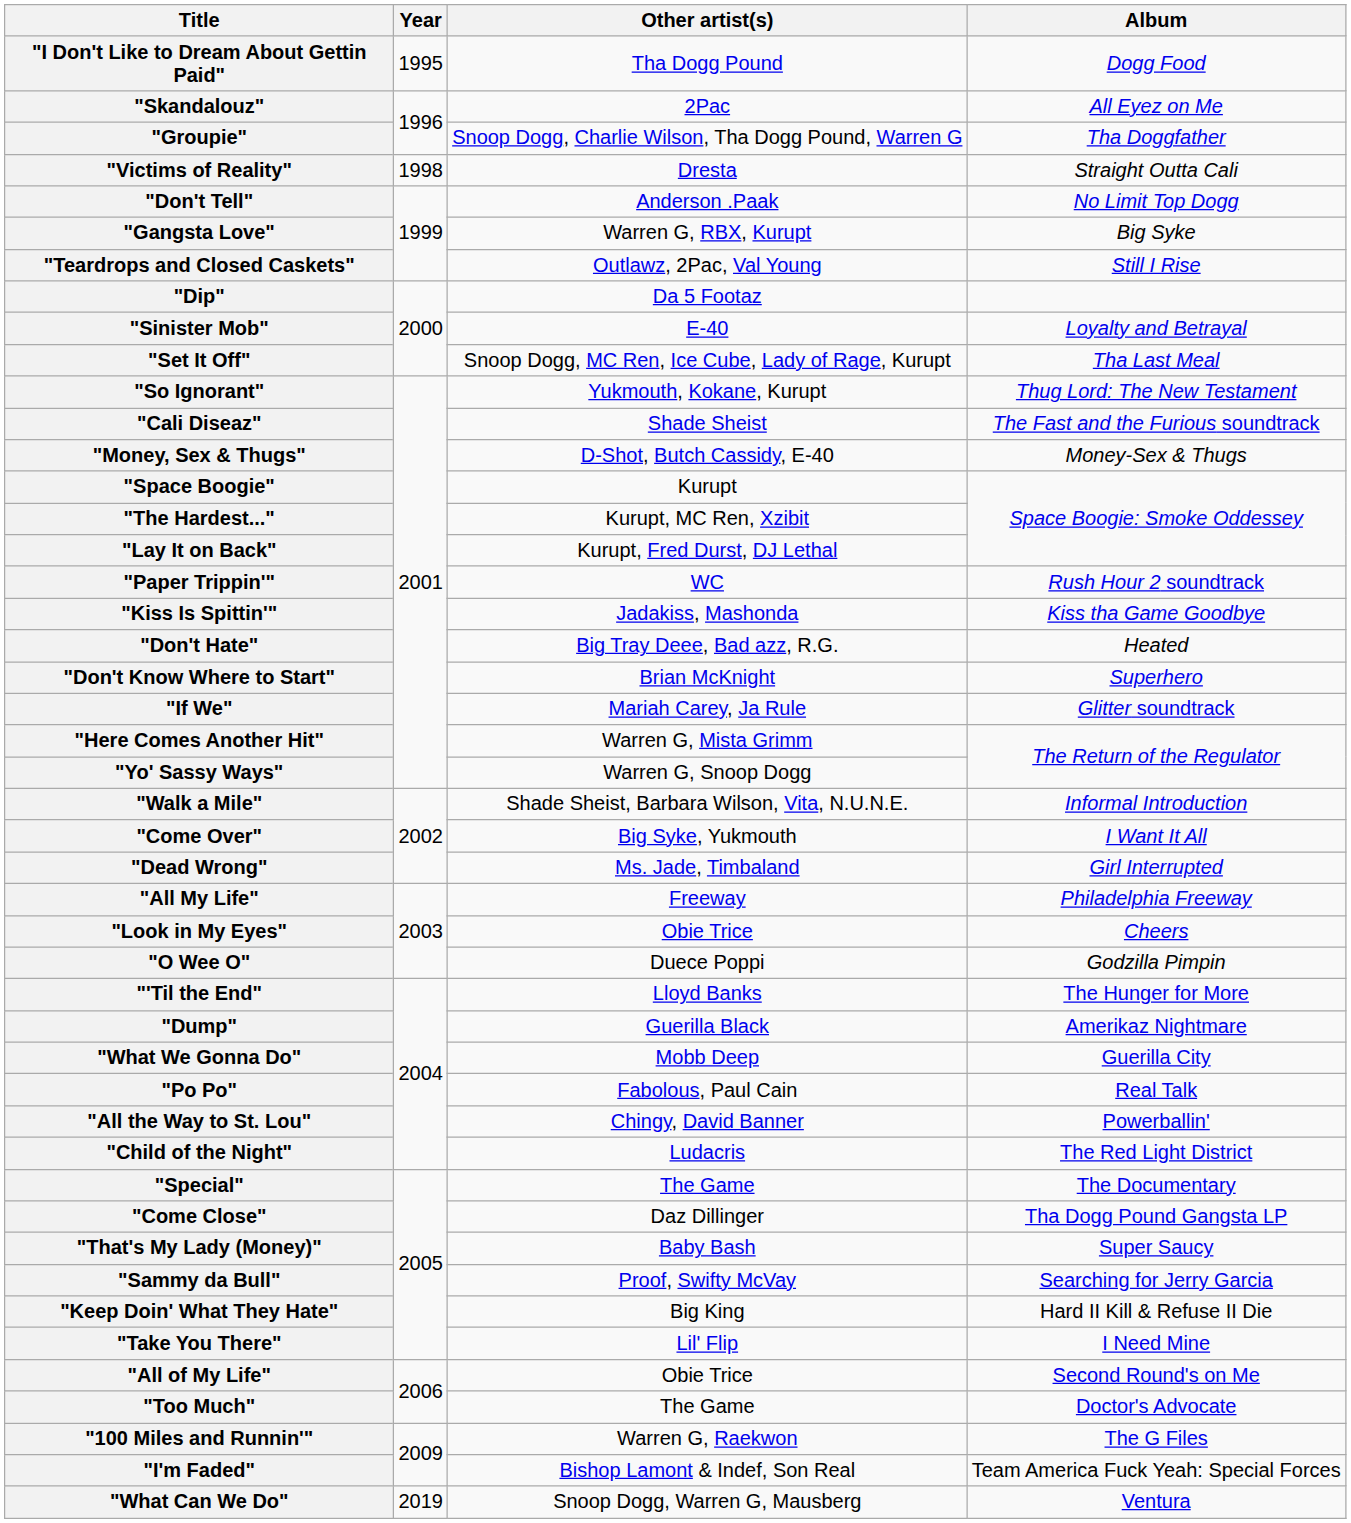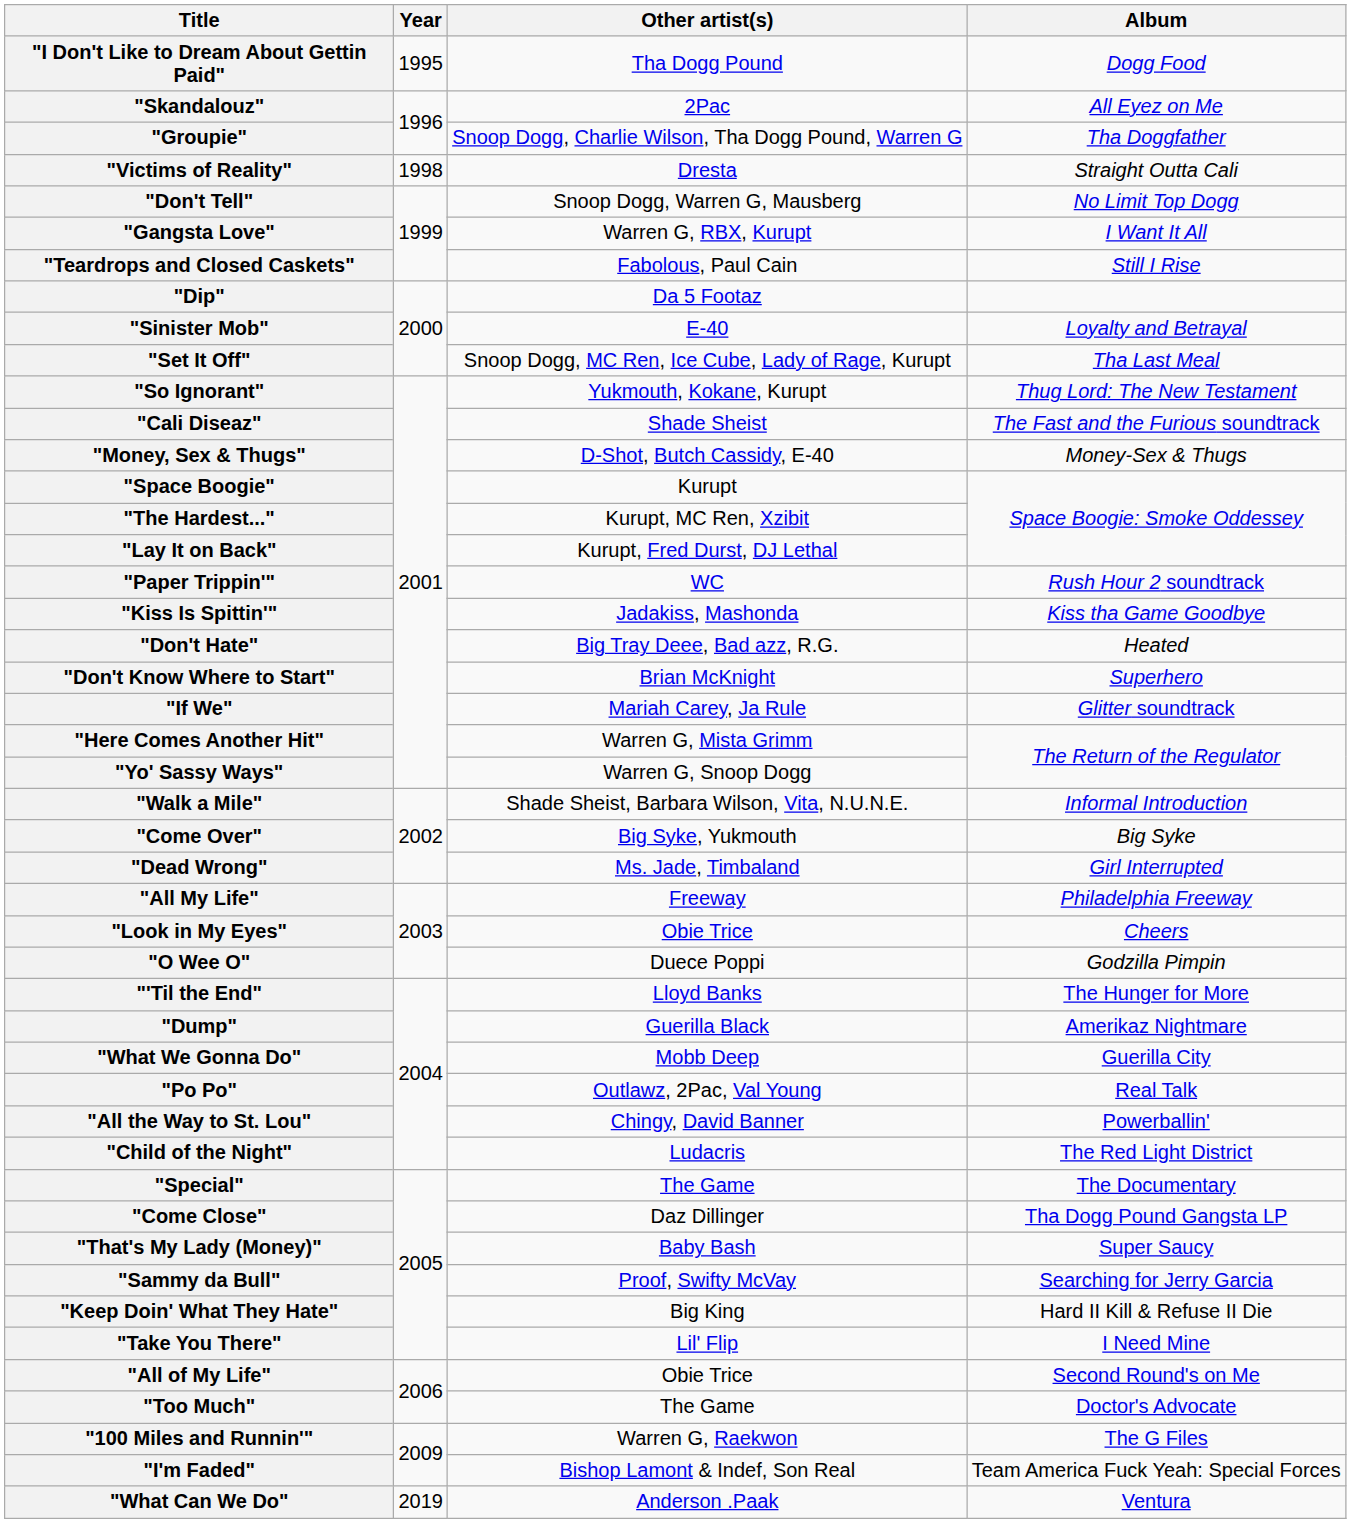"Don't Tell" | Other artist(s): Anderson .Paak -> Snoop Dogg, Warren G, Mausberg
"Gangsta Love" | Album: Big Syke -> I Want It All
"Teardrops and Closed Caskets" | Other artist(s): Outlawz, 2Pac, Val Young -> Fabolous, Paul Cain
"Come Over" | Album: I Want It All -> Big Syke
"Po Po" | Other artist(s): Fabolous, Paul Cain -> Outlawz, 2Pac, Val Young
"What Can We Do" | Other artist(s): Snoop Dogg, Warren G, Mausberg -> Anderson .Paak
